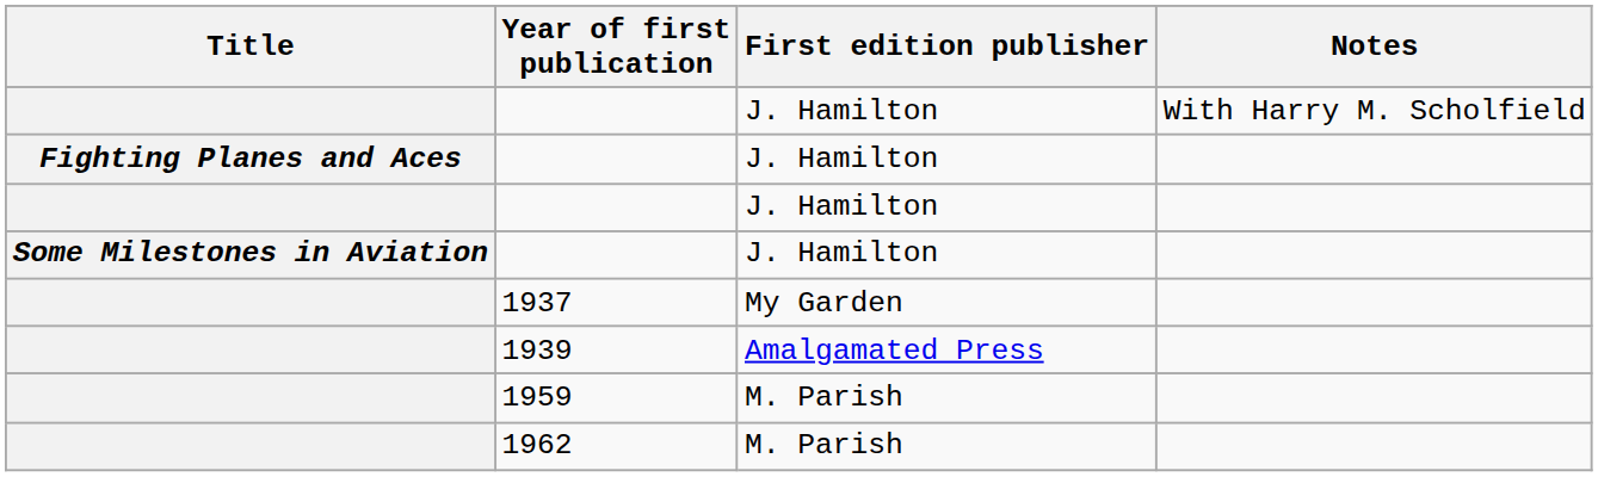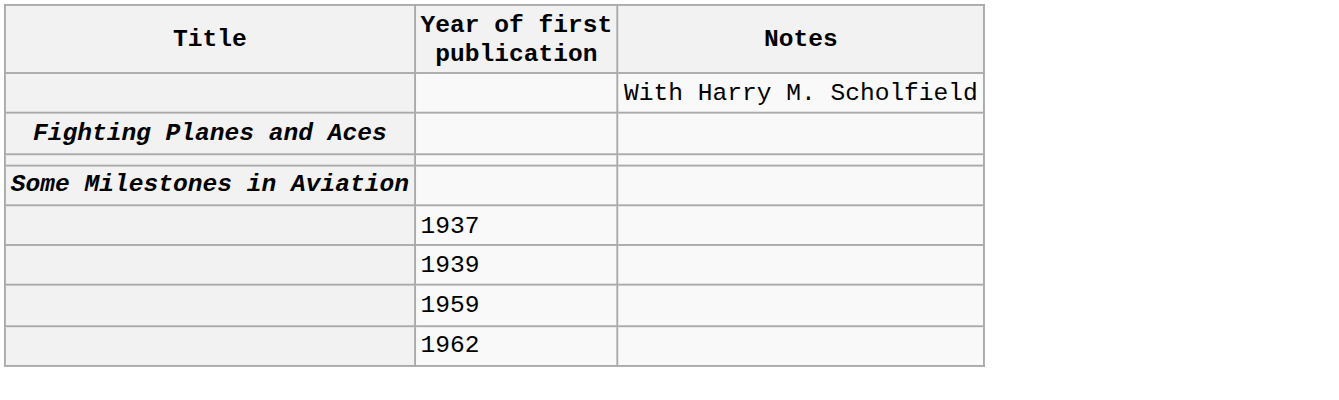- column: First edition publisher | J. Hamilton | J. Hamilton | J. Hamilton | J. Hamilton | My Garden | Amalgamated Press | M. Parish | M. Parish
